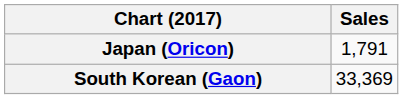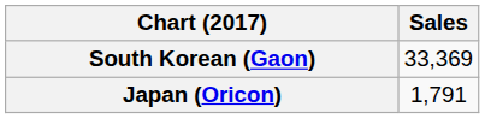rows swapped: South Korean (Gaon) <-> Japan (Oricon)
